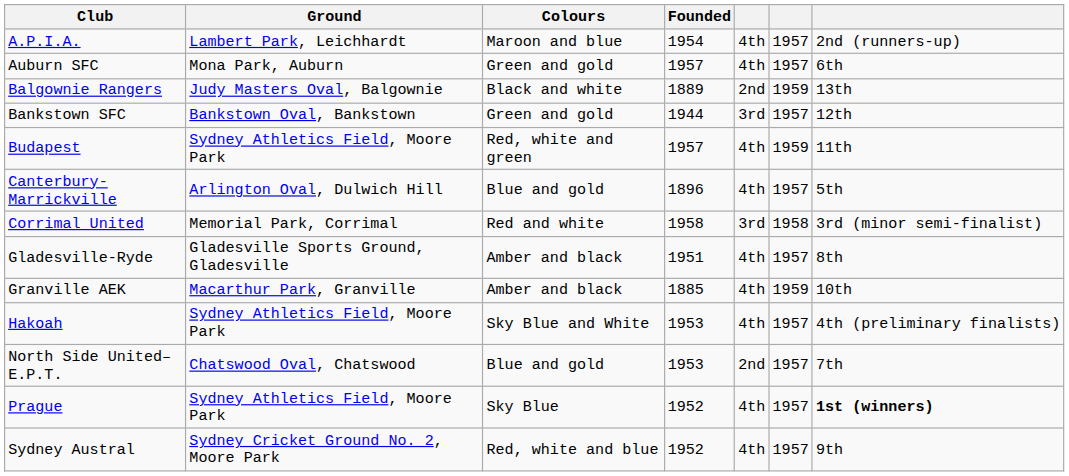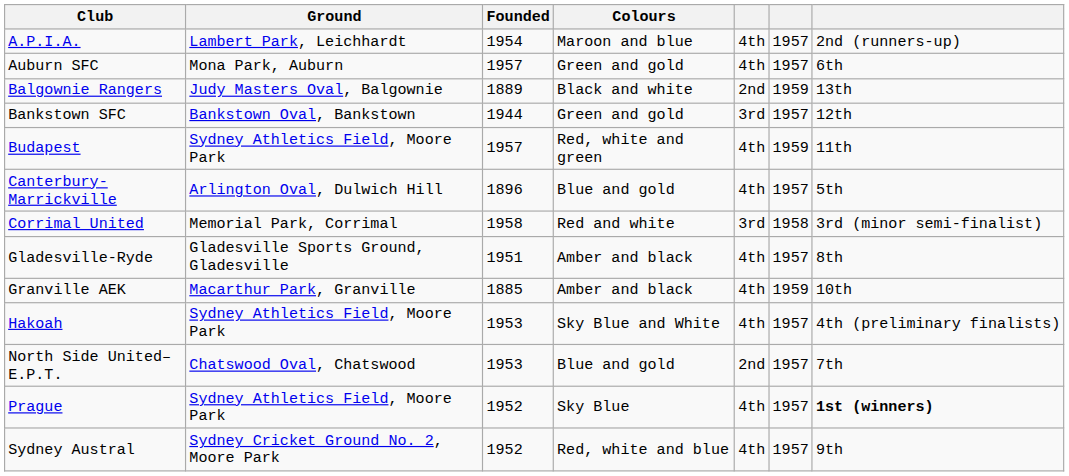columns swapped: Colours <-> Founded
